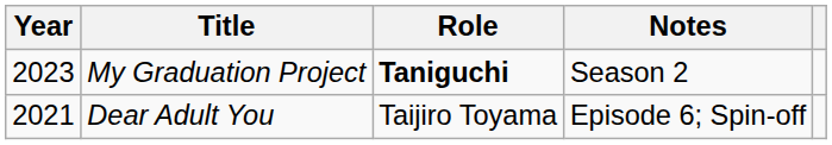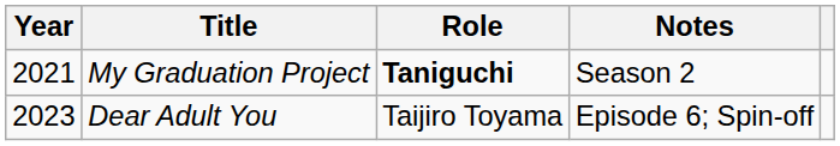My Graduation Project | Year: 2023 -> 2021
Dear Adult You | Year: 2021 -> 2023
